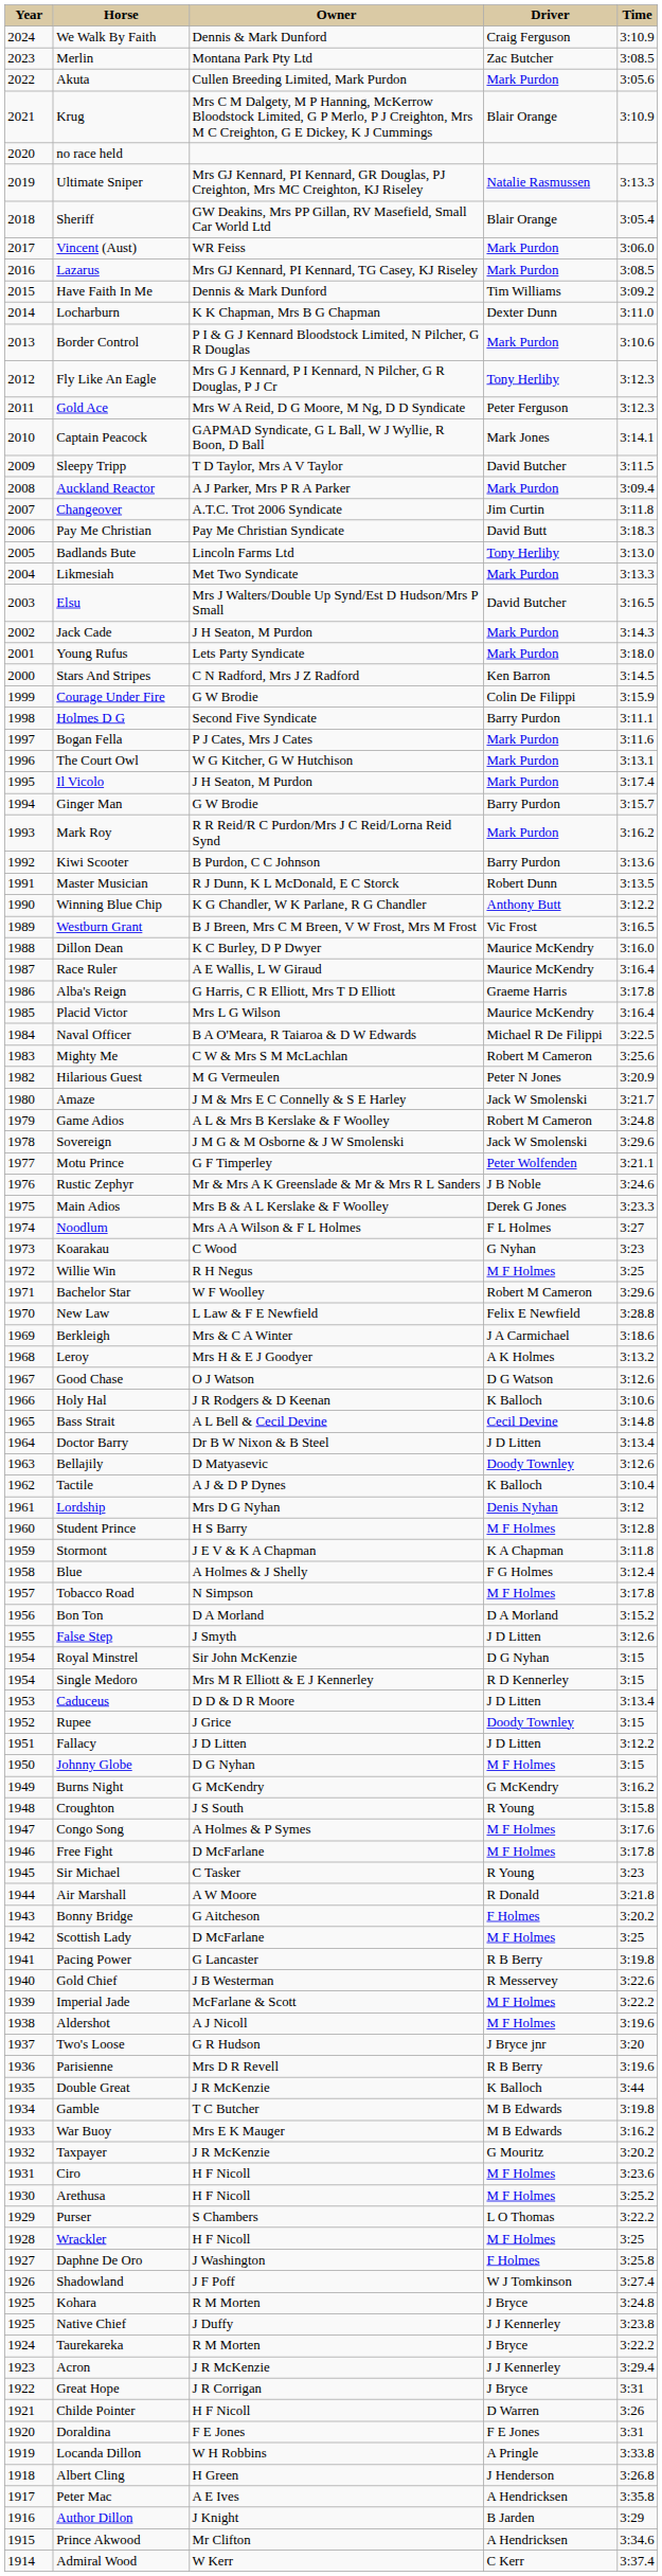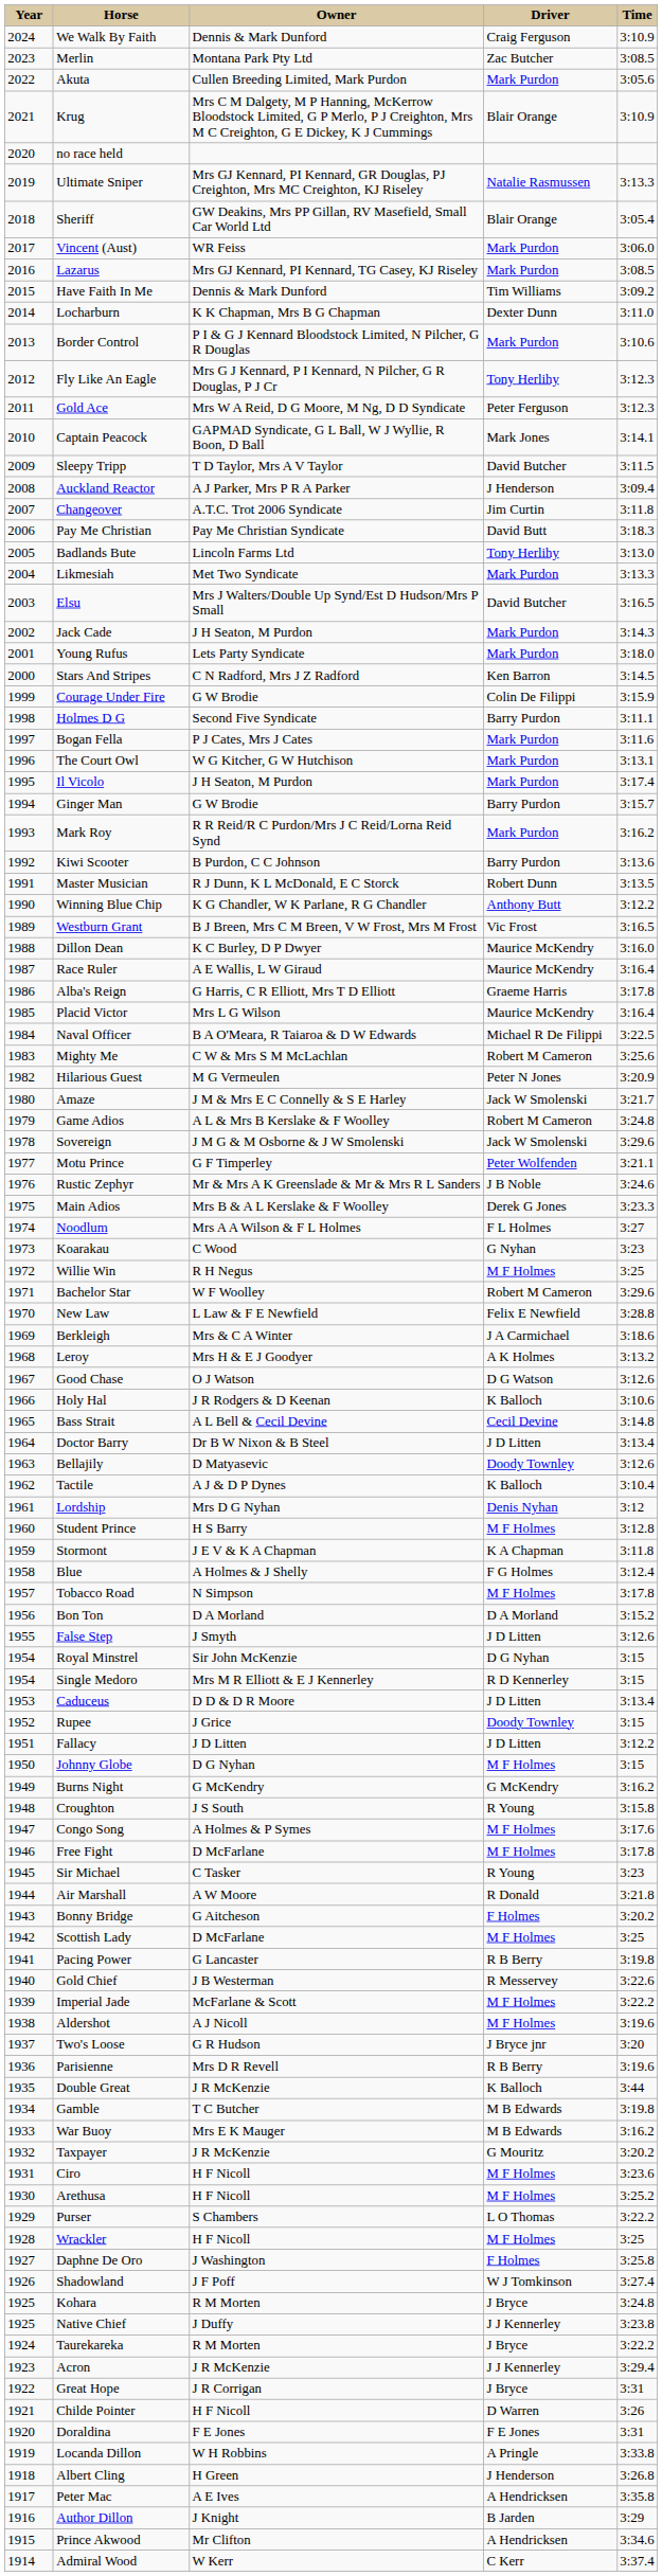Auckland Reactor | Driver: Mark Purdon -> J Henderson
